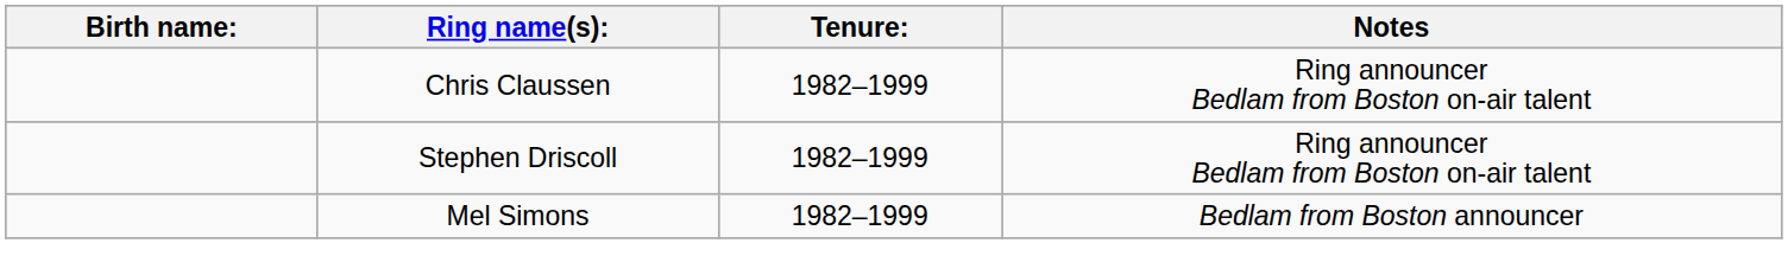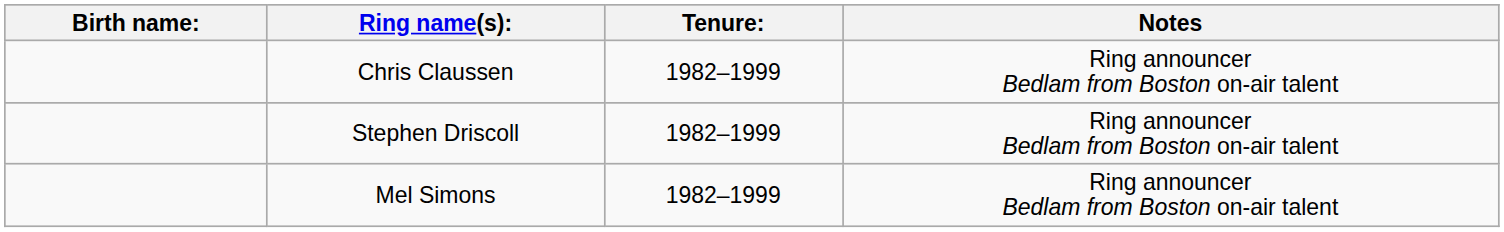Mel Simons | Notes: Bedlam from Boston announcer -> Ring announcer Bedlam from Boston on-air talent
